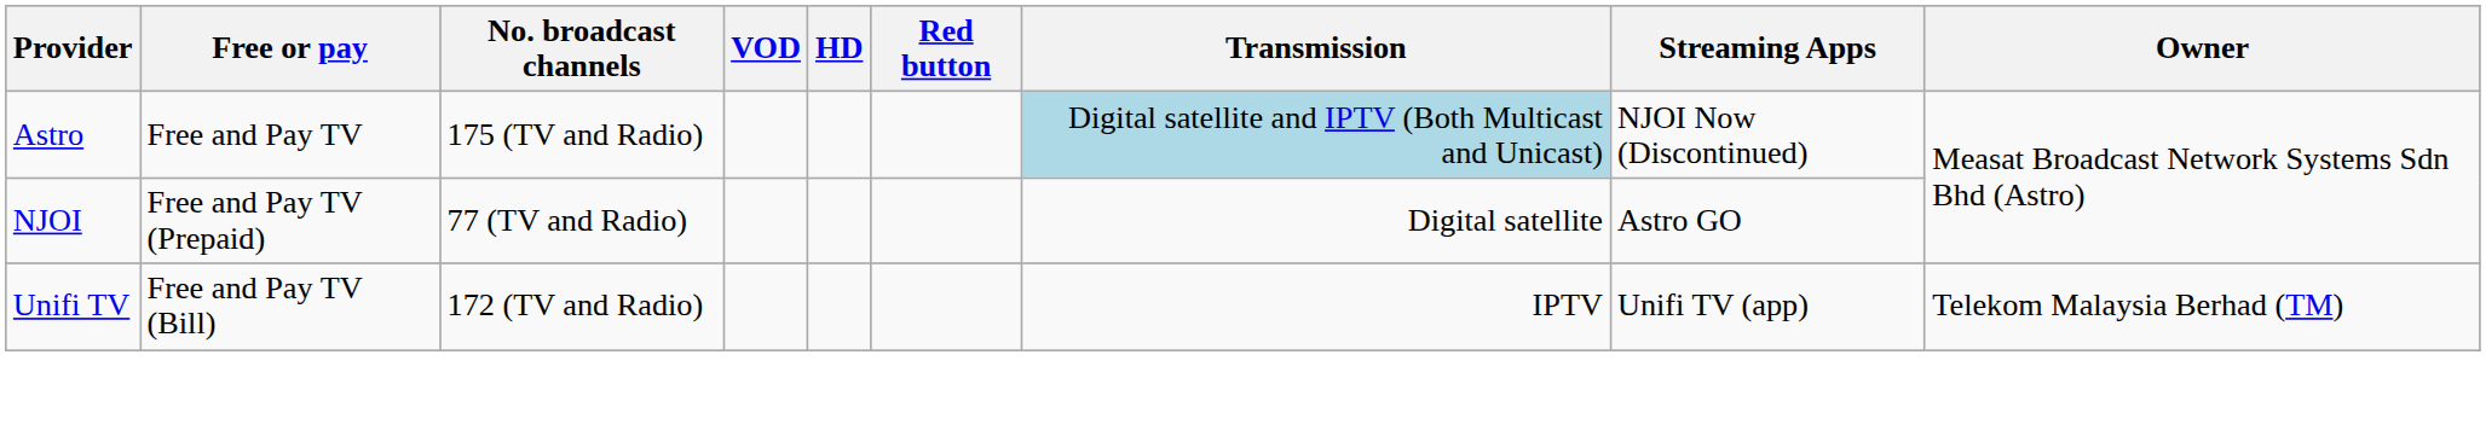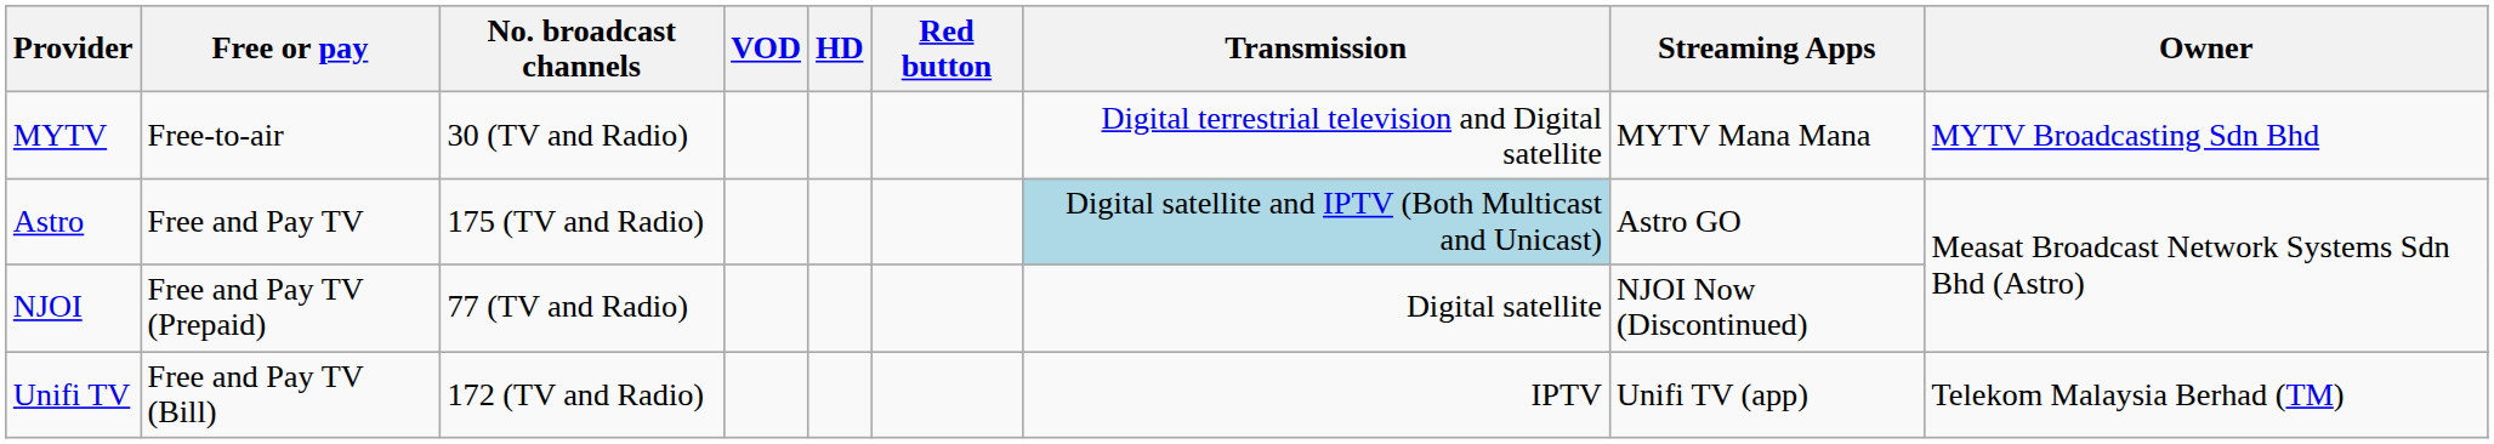+ row: MYTV | Free-to-air | 30 (TV and Radio) | Digital terrestrial television and Digital satellite | MYTV Mana Mana | MYTV Broadcasting Sdn Bhd
Astro | Streaming Apps: NJOI Now (Discontinued) -> Astro GO
NJOI | Streaming Apps: Astro GO -> NJOI Now (Discontinued)
